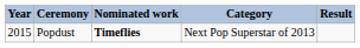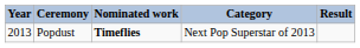Popdust | Year: 2015 -> 2013
